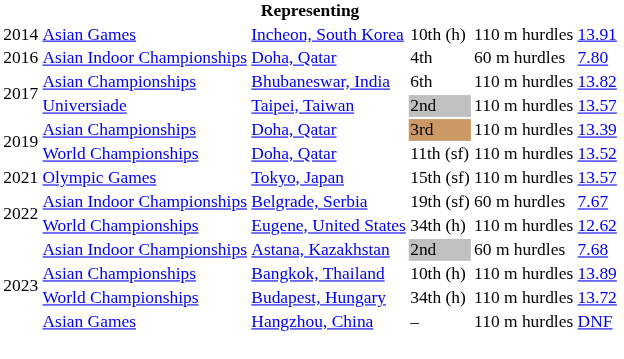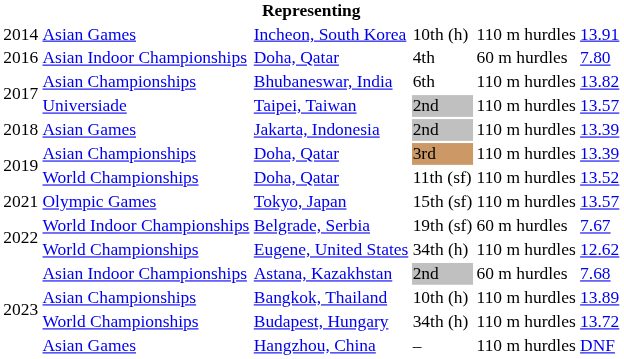+ row: 2018 | Asian Games | Jakarta, Indonesia | 2nd | 110 m hurdles | 13.39
Belgrade, Serbia | column 2: Asian Indoor Championships -> World Indoor Championships
